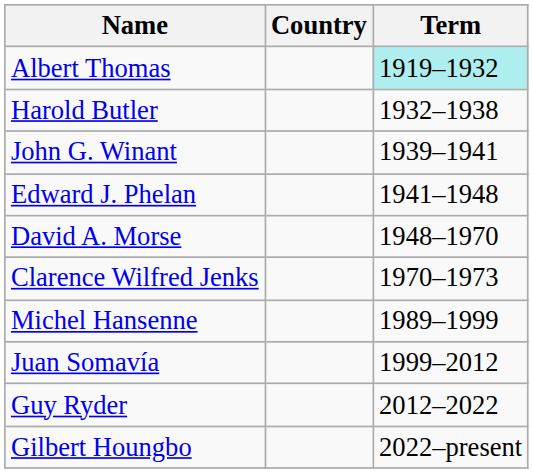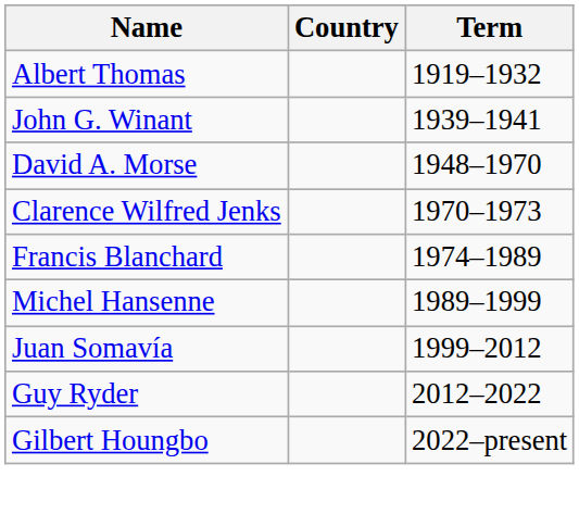Albert Thomas | Term: paleturquoise background -> no background
- row: Harold Butler | 1932–1938
- row: Edward J. Phelan | 1941–1948
+ row: Francis Blanchard | 1974–1989
